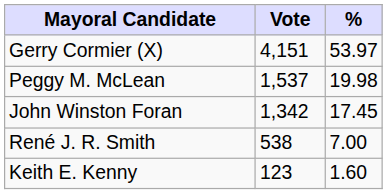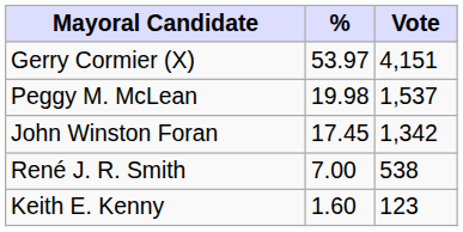columns swapped: Vote <-> %
